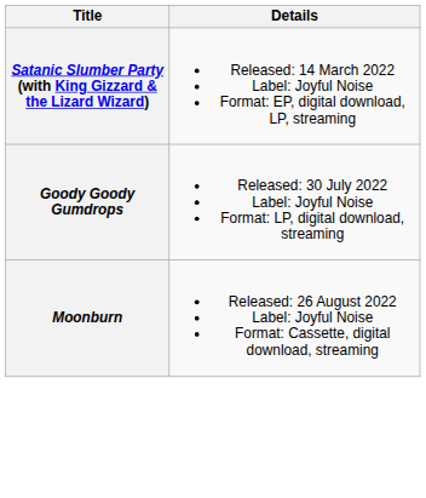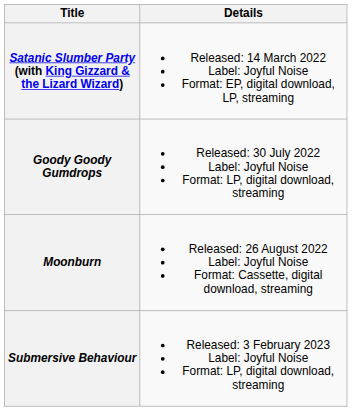+ row: Submersive Behaviour | Released: 3 February 2023 Label: Joyful Noise Format: LP, digital download, streaming
